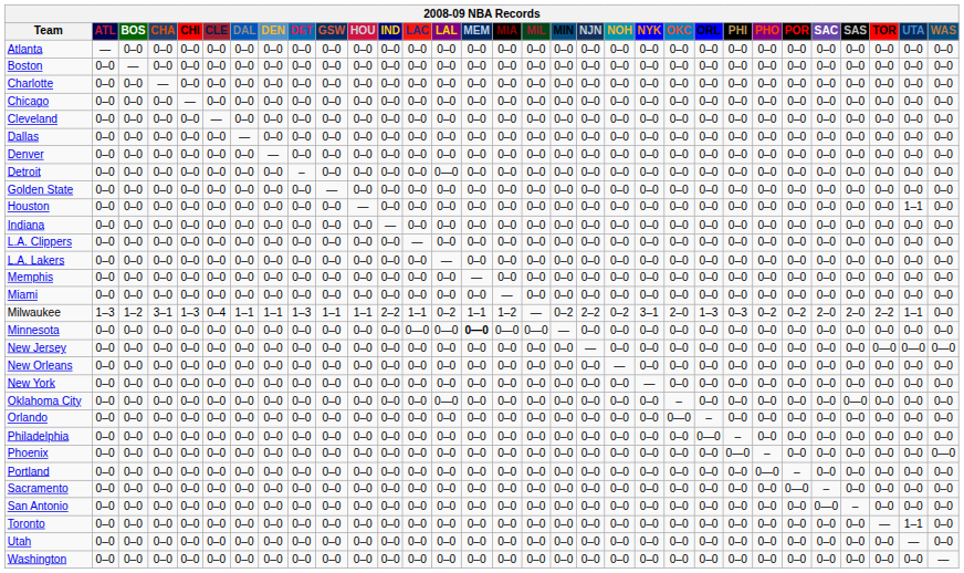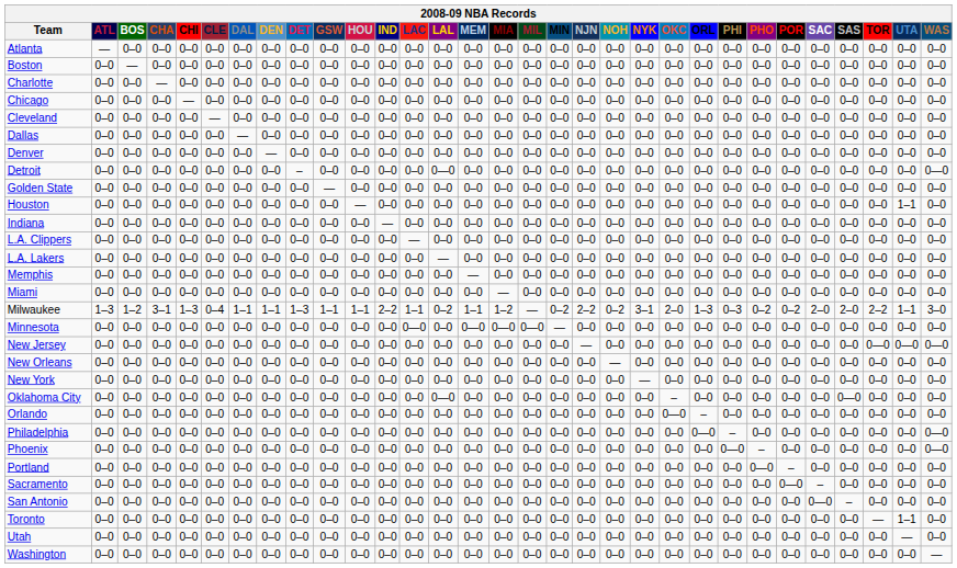Detroit | WAS: 0–0 -> 0—0
Milwaukee | WAS: 0–0 -> 3–0
Minnesota | LAL: 0—0 -> 0–0
Minnesota | MEM: bold -> normal
Philadelphia | WAS: 0–0 -> 0—0
